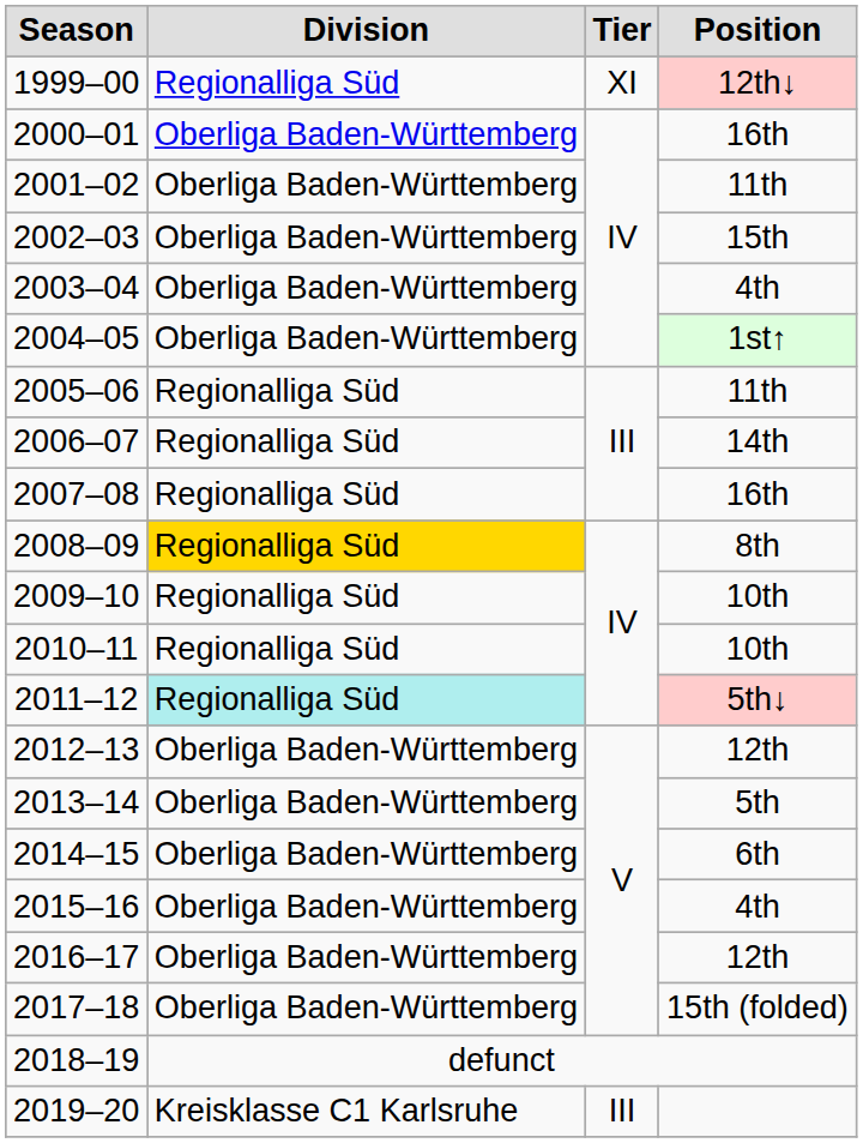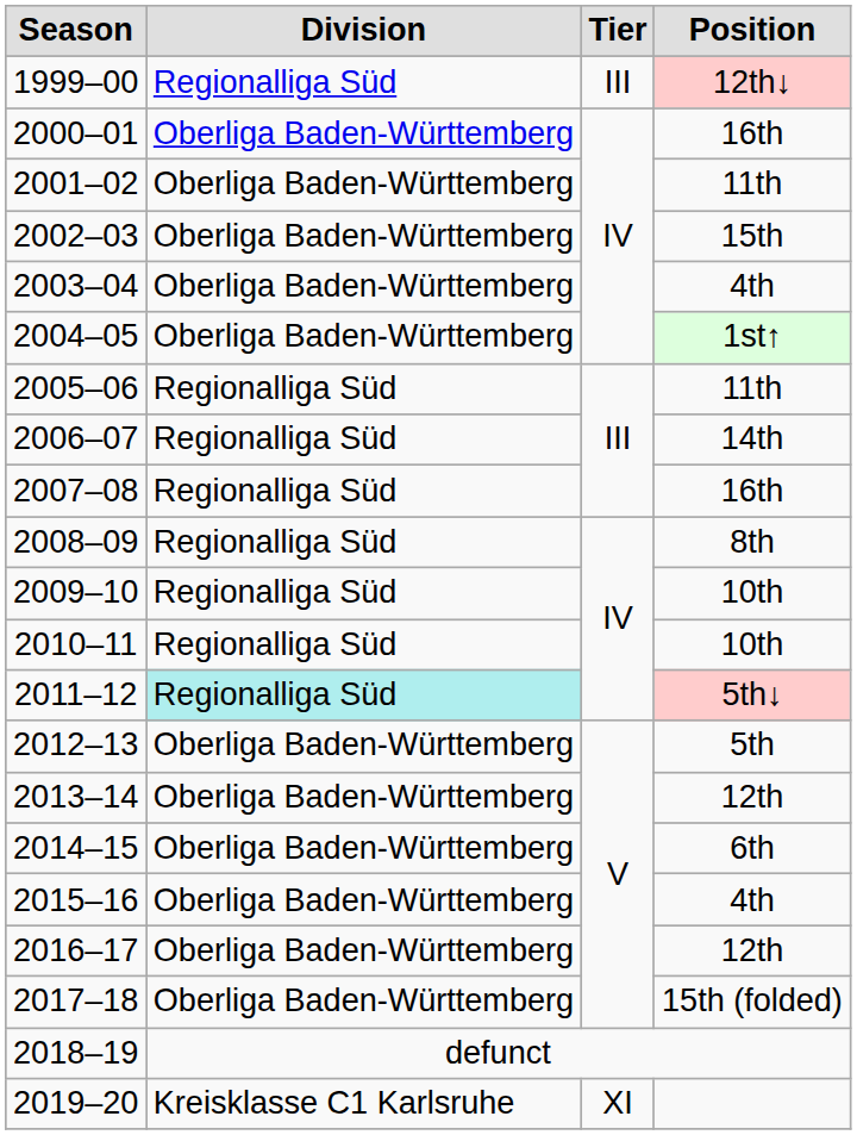1999–00 | Tier: XI -> III
2008–09 | Division: gold background -> no background
2012–13 | Position: 12th -> 5th
2013–14 | Position: 5th -> 12th
2019–20 | Tier: III -> XI
